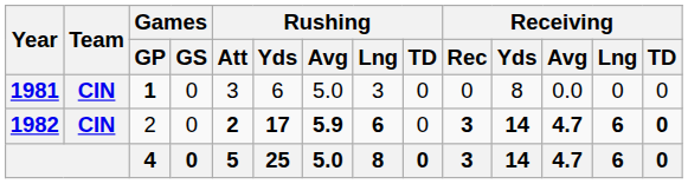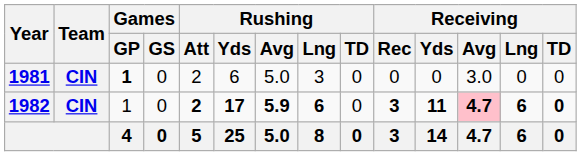1981 | Rushing / Att: 3 -> 2
1981 | Receiving / Yds: 8 -> 0
1981 | Receiving / Avg: 0.0 -> 3.0
1982 | Games / GP: 2 -> 1
1982 | Receiving / Yds: 14 -> 11
1982 | Receiving / Avg: no background -> pink background
